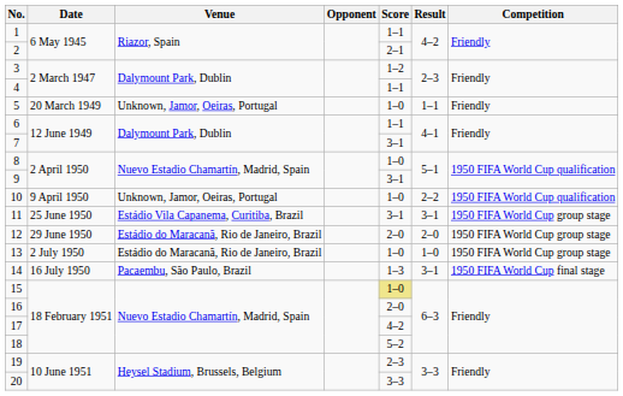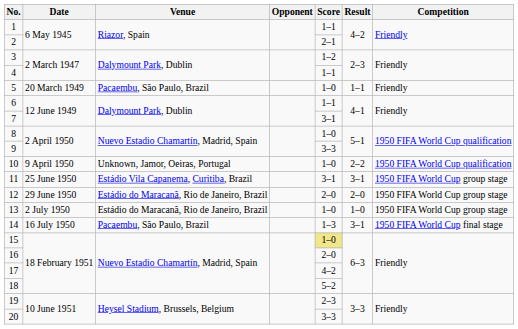5 | Venue: Unknown, Jamor, Oeiras, Portugal -> Pacaembu, São Paulo, Brazil
9 | Score: 3–1 -> 3–3
